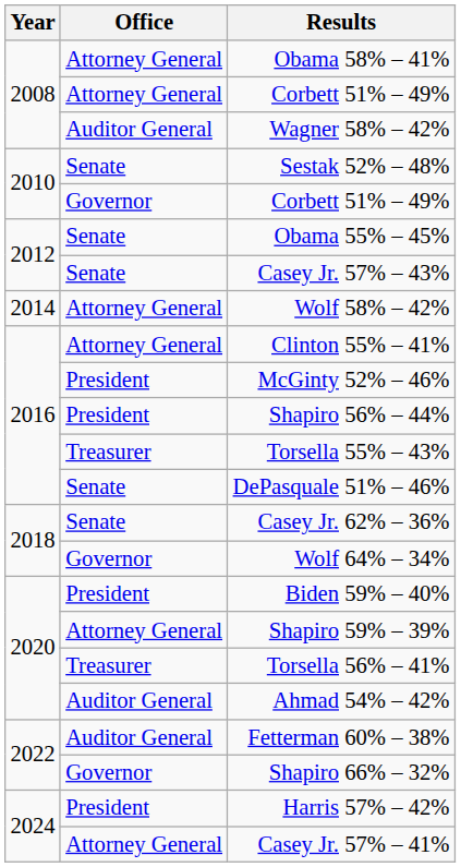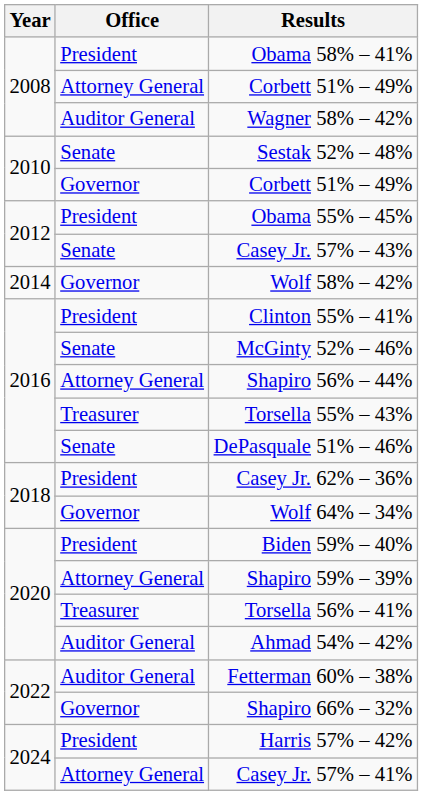Obama 58% – 41% | Office: Attorney General -> President
Obama 55% – 45% | Office: Senate -> President
Wolf 58% – 42% | Office: Attorney General -> Governor
Clinton 55% – 41% | Office: Attorney General -> President
McGinty 52% – 46% | Office: President -> Senate
Shapiro 56% – 44% | Office: President -> Attorney General
Casey Jr. 62% – 36% | Office: Senate -> President
